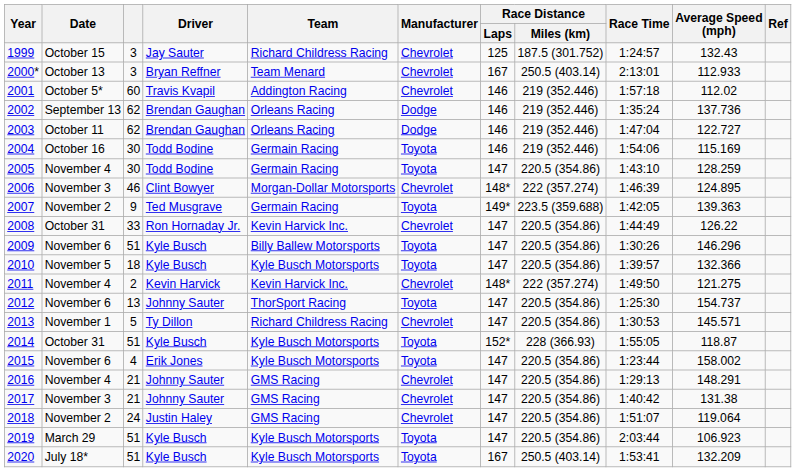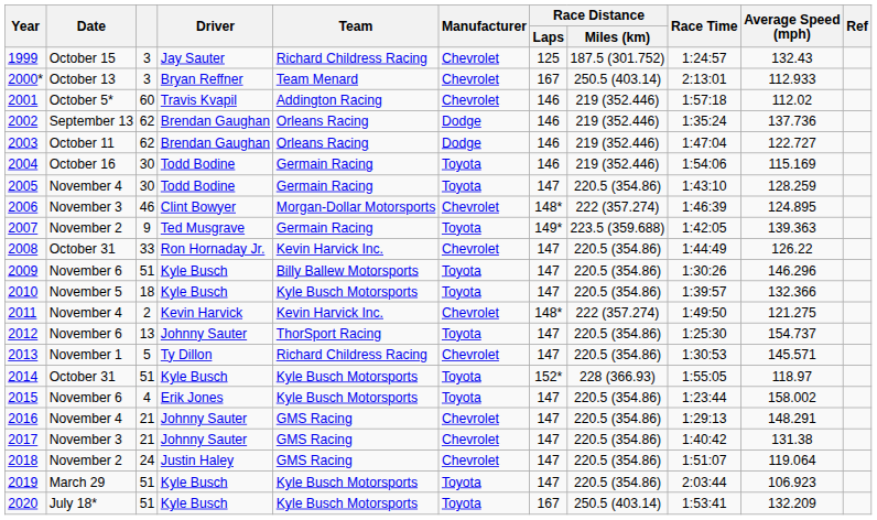2014 | Average Speed (mph): 118.87 -> 118.97
